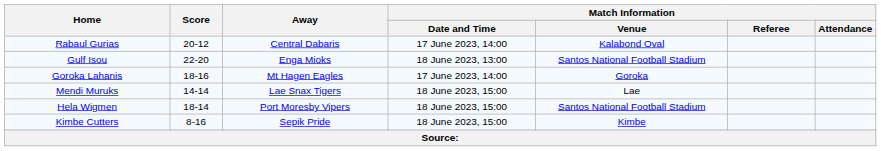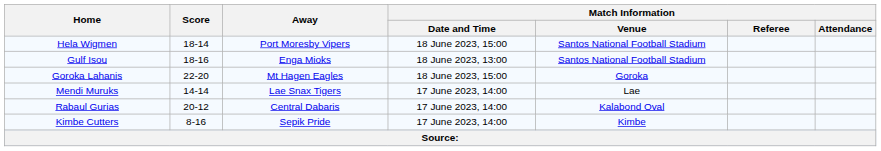rows swapped: Rabaul Gurias <-> Hela Wigmen
Gulf Isou | Score: 22-20 -> 18-16
Goroka Lahanis | Score: 18-16 -> 22-20
Goroka Lahanis | Match Information / Date and Time: 17 June 2023, 14:00 -> 18 June 2023, 15:00
Mendi Muruks | Match Information / Date and Time: 18 June 2023, 15:00 -> 17 June 2023, 14:00
Kimbe Cutters | Match Information / Date and Time: 18 June 2023, 15:00 -> 17 June 2023, 14:00
